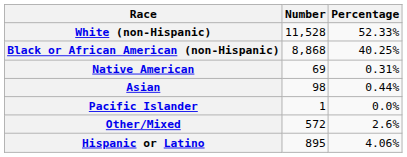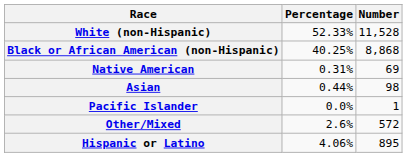columns swapped: Number <-> Percentage
